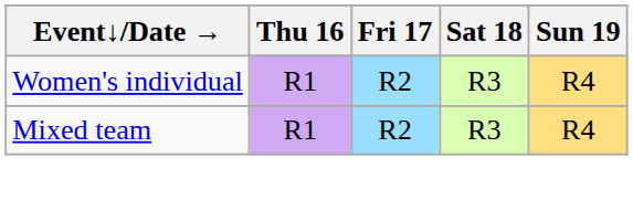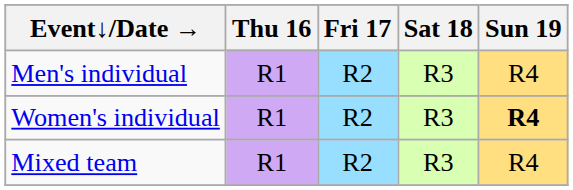+ row: Men's individual | R1 | R2 | R3 | R4
Women's individual | Sun 19: normal -> bold
